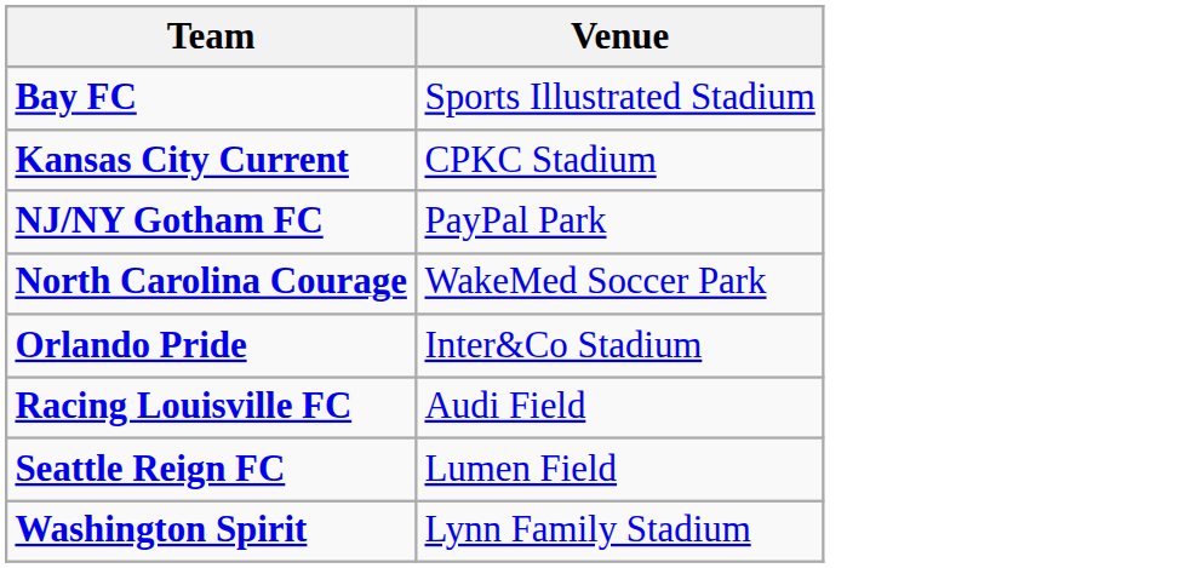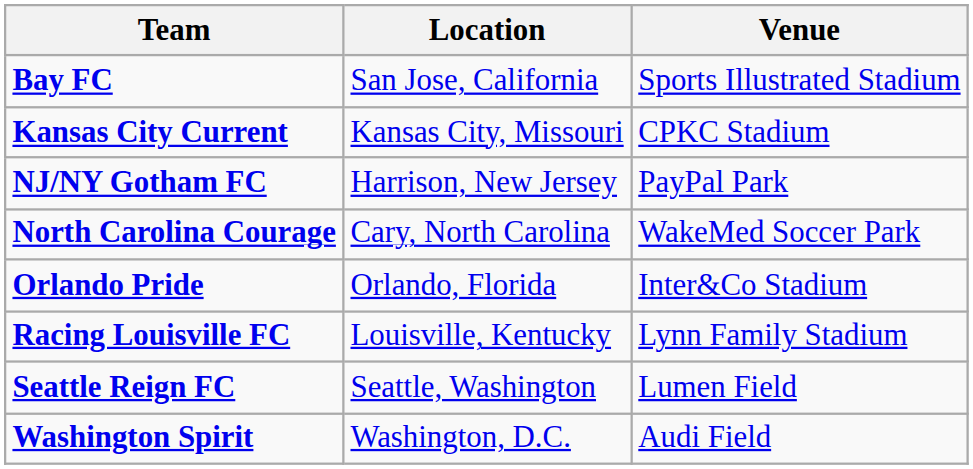+ column: Location | San Jose, California | Kansas City, Missouri | Harrison, New Jersey | Cary, North Carolina | Orlando, Florida | Louisville, Kentucky | Seattle, Washington | Washington, D.C.
Racing Louisville FC | Venue: Audi Field -> Lynn Family Stadium
Washington Spirit | Venue: Lynn Family Stadium -> Audi Field
